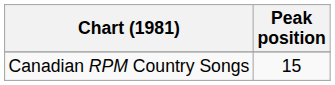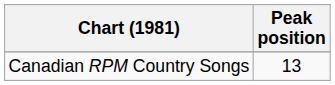Canadian RPM Country Songs | Peak position: 15 -> 13
